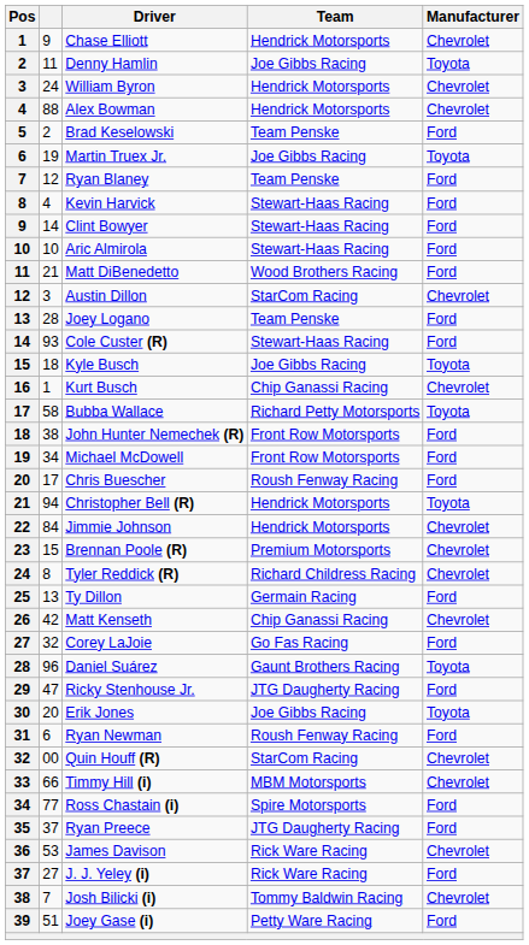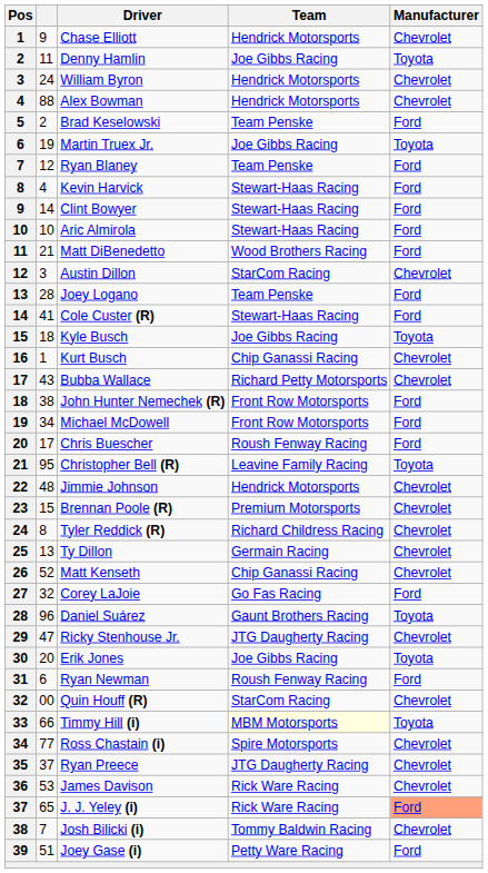Cole Custer (R) | column 2: 93 -> 41
Bubba Wallace | column 2: 58 -> 43
Bubba Wallace | Manufacturer: Toyota -> Chevrolet
Christopher Bell (R) | column 2: 94 -> 95
Christopher Bell (R) | Team: Hendrick Motorsports -> Leavine Family Racing
Jimmie Johnson | column 2: 84 -> 48
Ty Dillon | Manufacturer: Ford -> Chevrolet
Matt Kenseth | column 2: 42 -> 52
Ricky Stenhouse Jr. | Manufacturer: Ford -> Chevrolet
Timmy Hill (i) | Team: no background -> lightyellow background
Timmy Hill (i) | Manufacturer: Chevrolet -> Toyota
Ross Chastain (i) | Manufacturer: Ford -> Chevrolet
Ryan Preece | Manufacturer: Ford -> Chevrolet
J. J. Yeley (i) | column 2: 27 -> 65
J. J. Yeley (i) | Manufacturer: no background -> lightsalmon background
